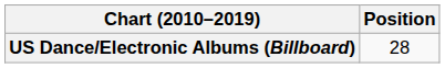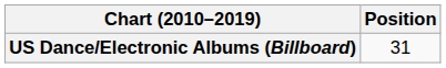US Dance/Electronic Albums (Billboard) | Position: 28 -> 31
